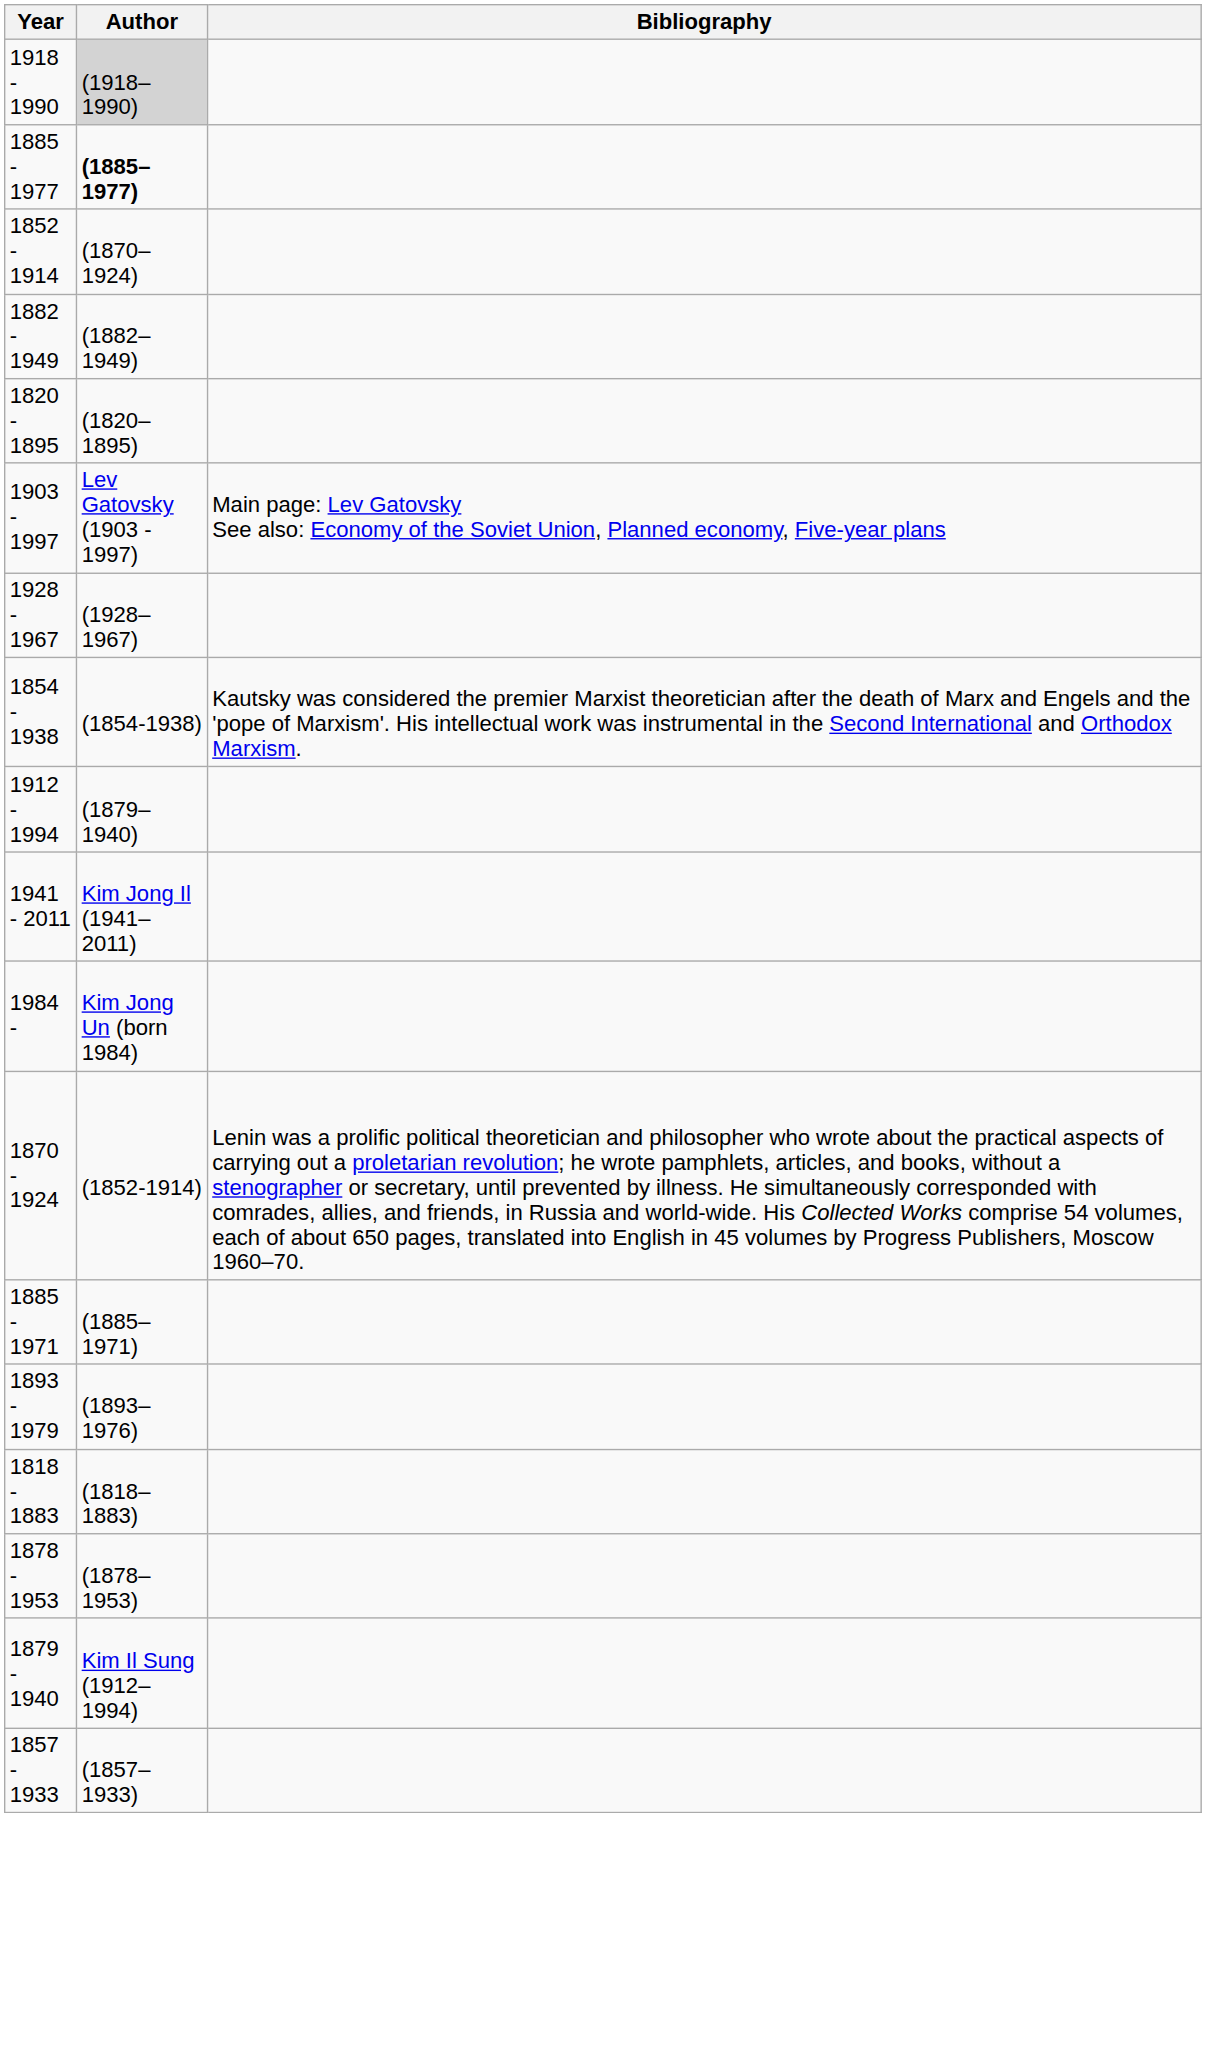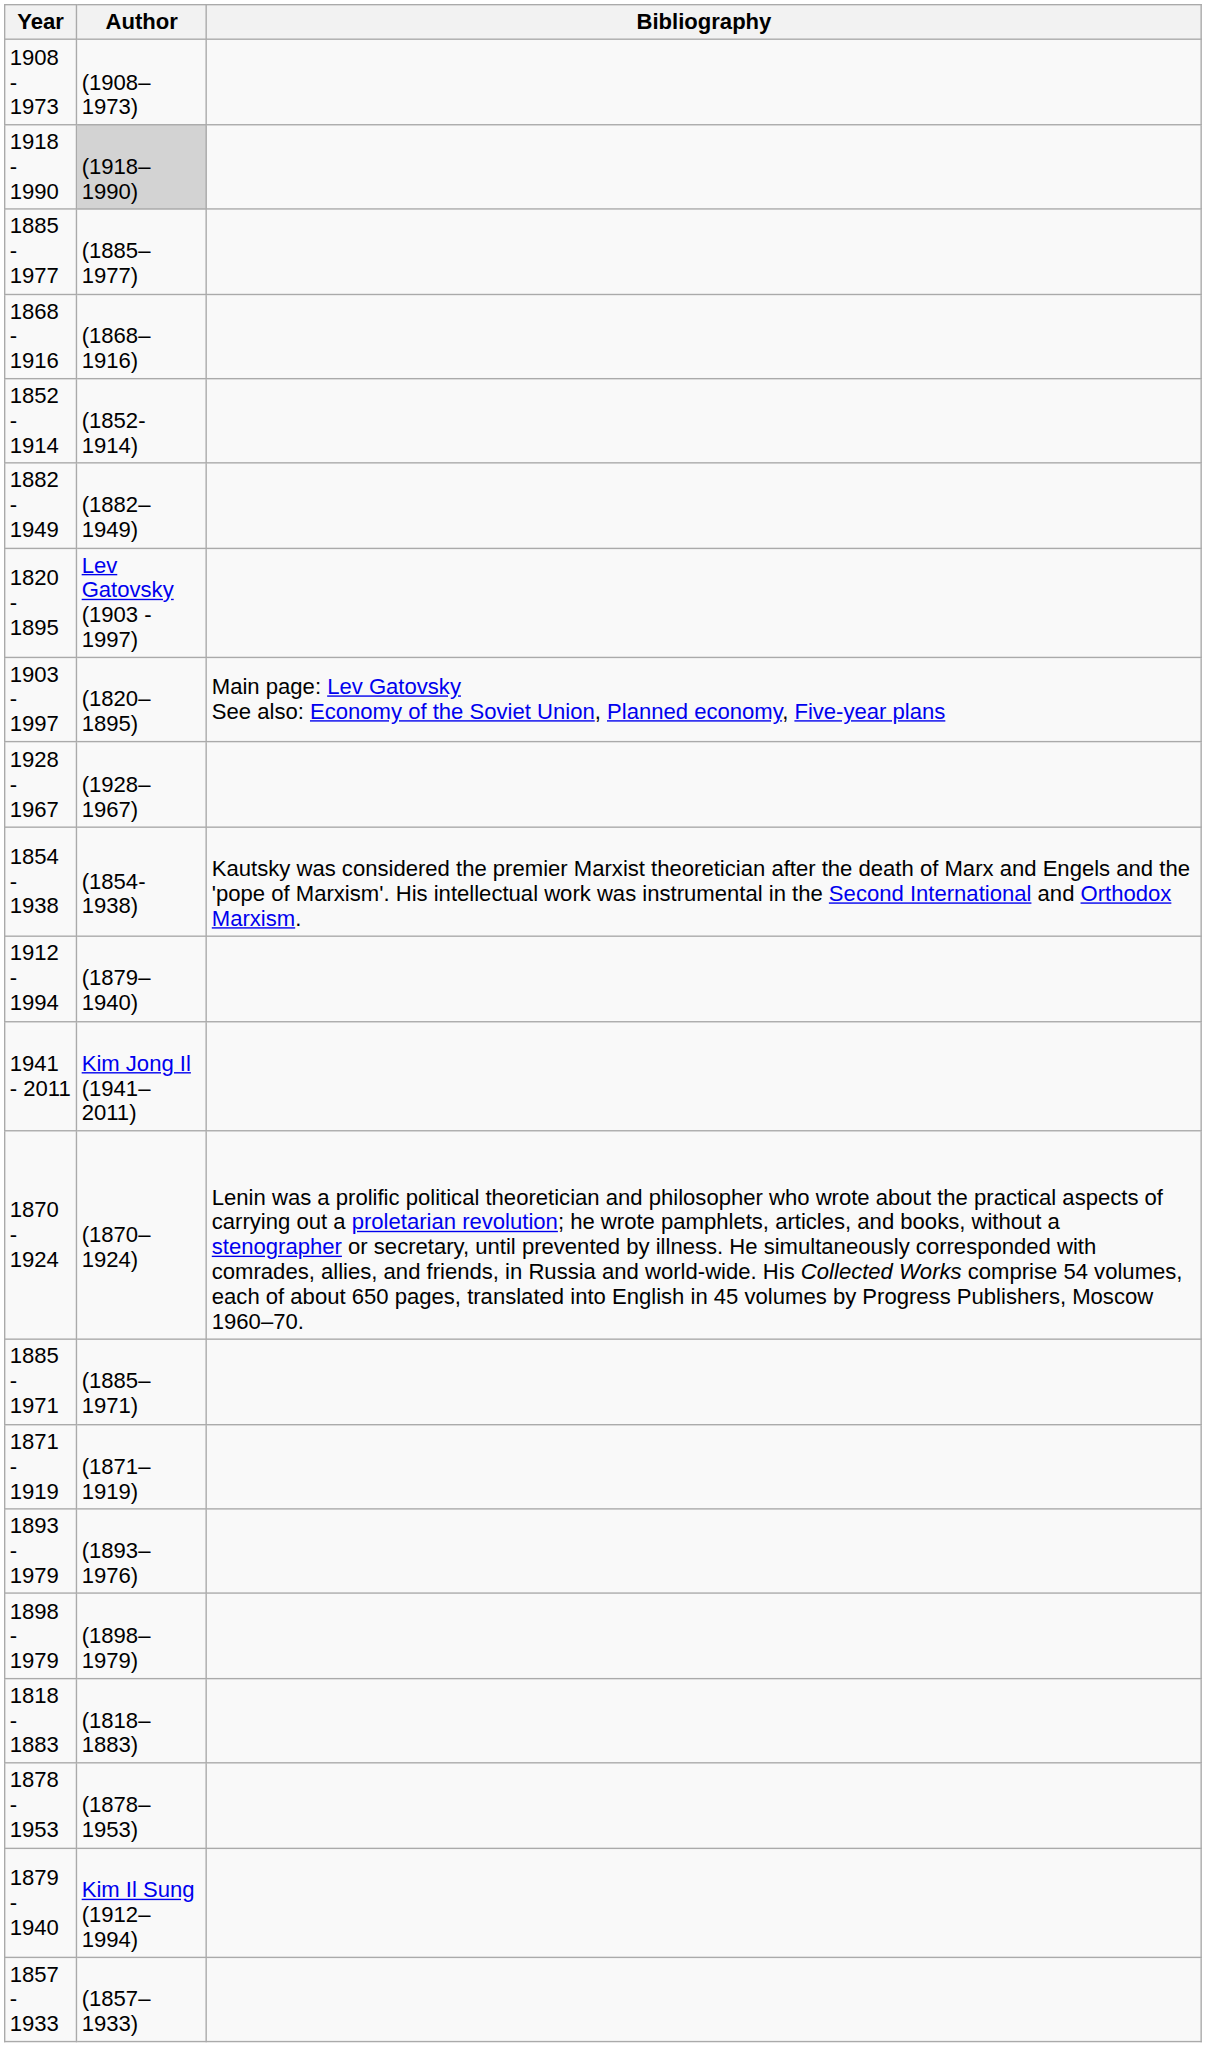+ row: 1908 - 1973 | (1908–1973)
1885 - 1977 | Author: bold -> normal
+ row: 1868 - 1916 | (1868–1916)
1852 - 1914 | Author: (1870–1924) -> (1852-1914)
1820 - 1895 | Author: (1820–1895) -> Lev Gatovsky (1903 - 1997)
1903 - 1997 | Author: Lev Gatovsky (1903 - 1997) -> (1820–1895)
- row: 1984 - | Kim Jong Un (born 1984)
1870 - 1924 | Author: (1852-1914) -> (1870–1924)
+ row: 1871 - 1919 | (1871–1919)
+ row: 1898 - 1979 | (1898–1979)
